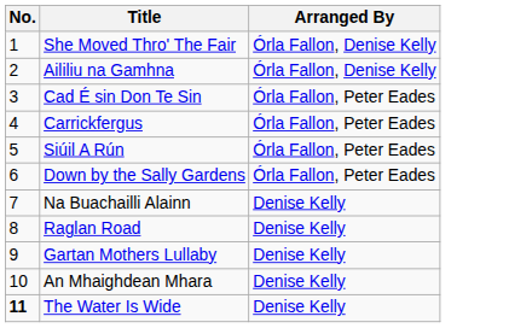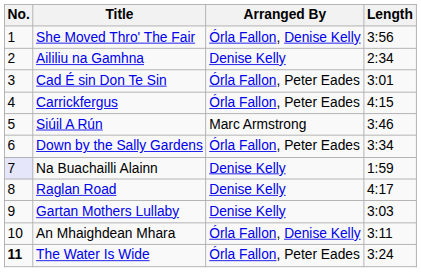+ column: Length | 3:56 | 2:34 | 3:01 | 4:15 | 3:46 | 3:34 | 1:59 | 4:17 | 3:03 | 3:11 | 3:24
Aililiu na Gamhna | Arranged By: Órla Fallon, Denise Kelly -> Denise Kelly
Siúil A Rún | Arranged By: Órla Fallon, Peter Eades -> Marc Armstrong
Na Buachailli Alainn | No.: no background -> lavender background
An Mhaighdean Mhara | Arranged By: Denise Kelly -> Órla Fallon, Denise Kelly
The Water Is Wide | Arranged By: Denise Kelly -> Órla Fallon, Peter Eades
